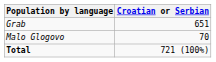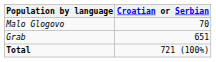rows swapped: Grab <-> Malo Glogovo
